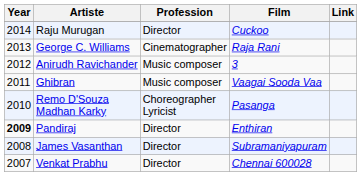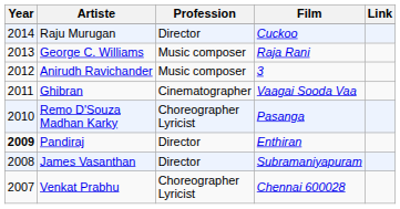George C. Williams | Profession: Cinematographer -> Music composer
Ghibran | Profession: Music composer -> Cinematographer
Venkat Prabhu | Profession: Director -> Choreographer Lyricist
